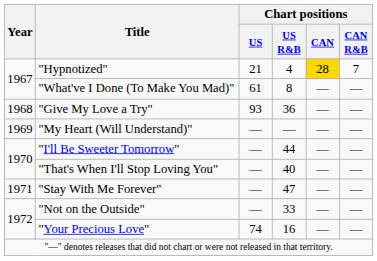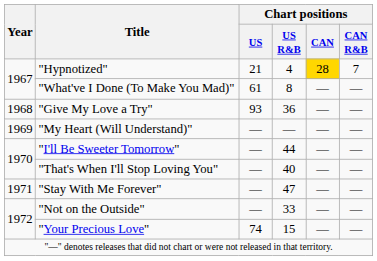"Your Precious Love" | Chart positions / US R&B: 16 -> 15
